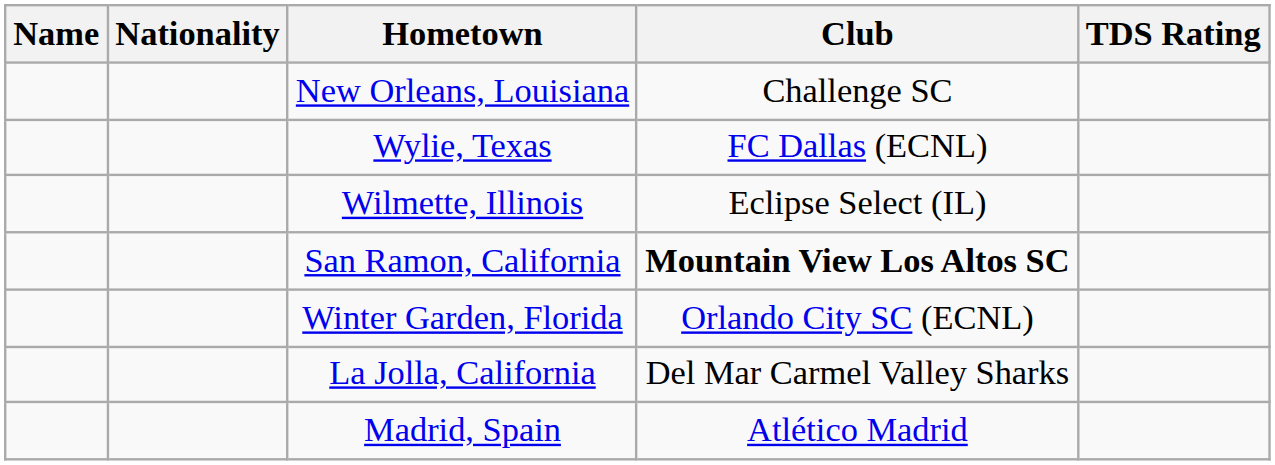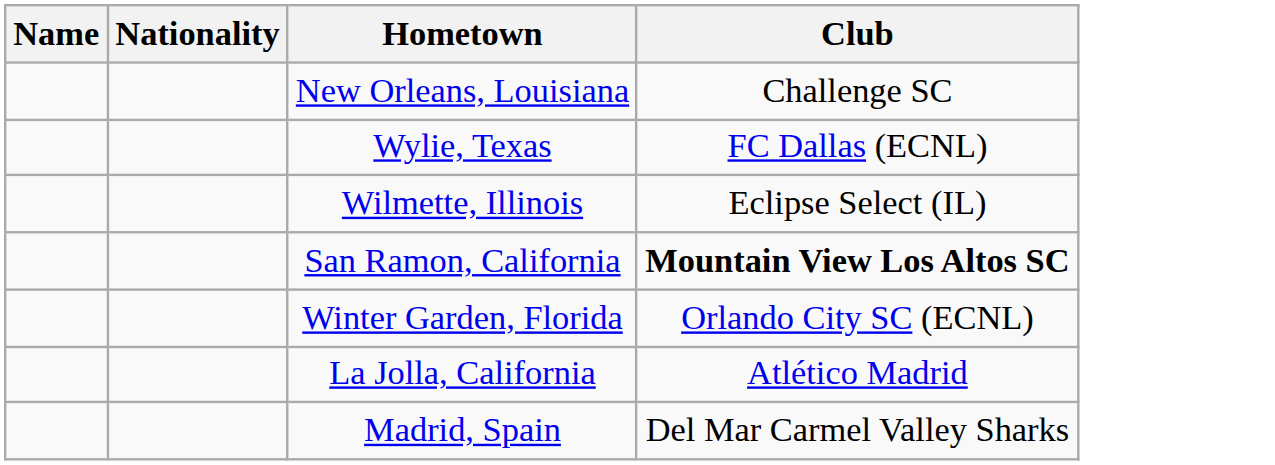- column: TDS Rating
La Jolla, California | Club: Del Mar Carmel Valley Sharks -> Atlético Madrid
Madrid, Spain | Club: Atlético Madrid -> Del Mar Carmel Valley Sharks
